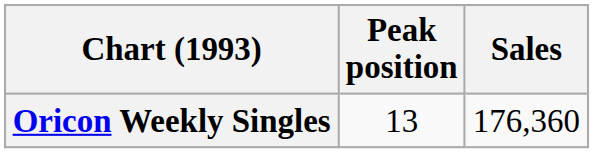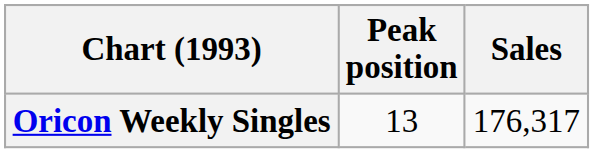Oricon Weekly Singles | Sales: 176,360 -> 176,317
